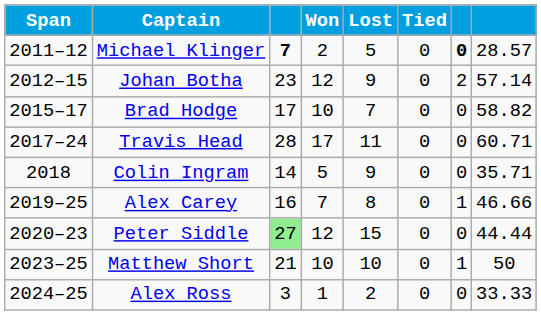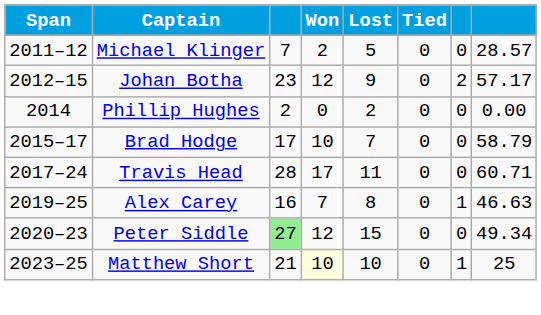Michael Klinger | column 3: bold -> normal
Michael Klinger | column 7: bold -> normal
Johan Botha | column 8: 57.14 -> 57.17
+ row: 2014 | Phillip Hughes | 2 | 0 | 2 | 0 | 0 | 0.00
Brad Hodge | column 8: 58.82 -> 58.79
- row: 2018 | Colin Ingram | 14 | 5 | 9 | 0 | 0 | 35.71
Alex Carey | column 8: 46.66 -> 46.63
Peter Siddle | column 8: 44.44 -> 49.34
Matthew Short | Won: no background -> lightyellow background
Matthew Short | column 8: 50 -> 25
- row: 2024–25 | Alex Ross | 3 | 1 | 2 | 0 | 0 | 33.33
